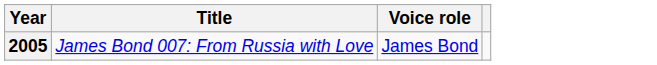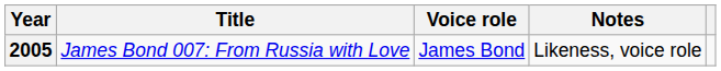+ column: Notes | Likeness, voice role
